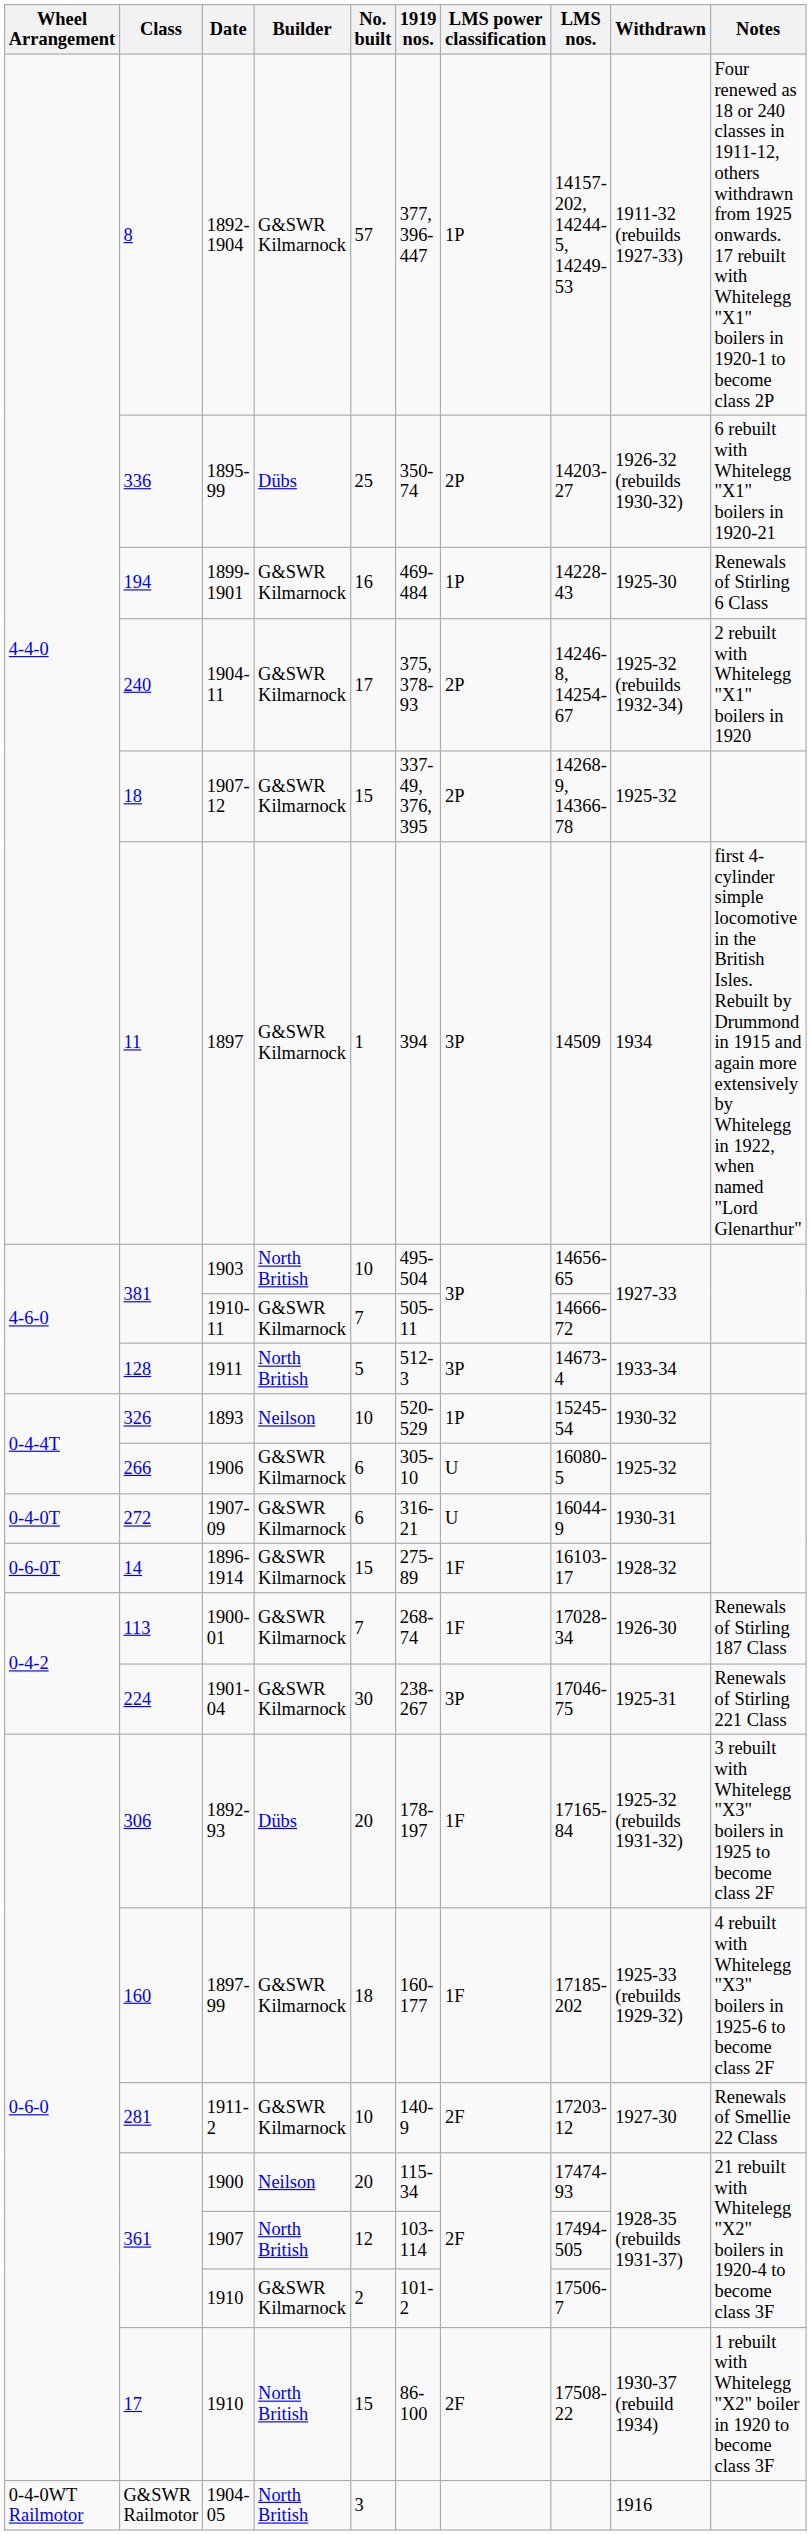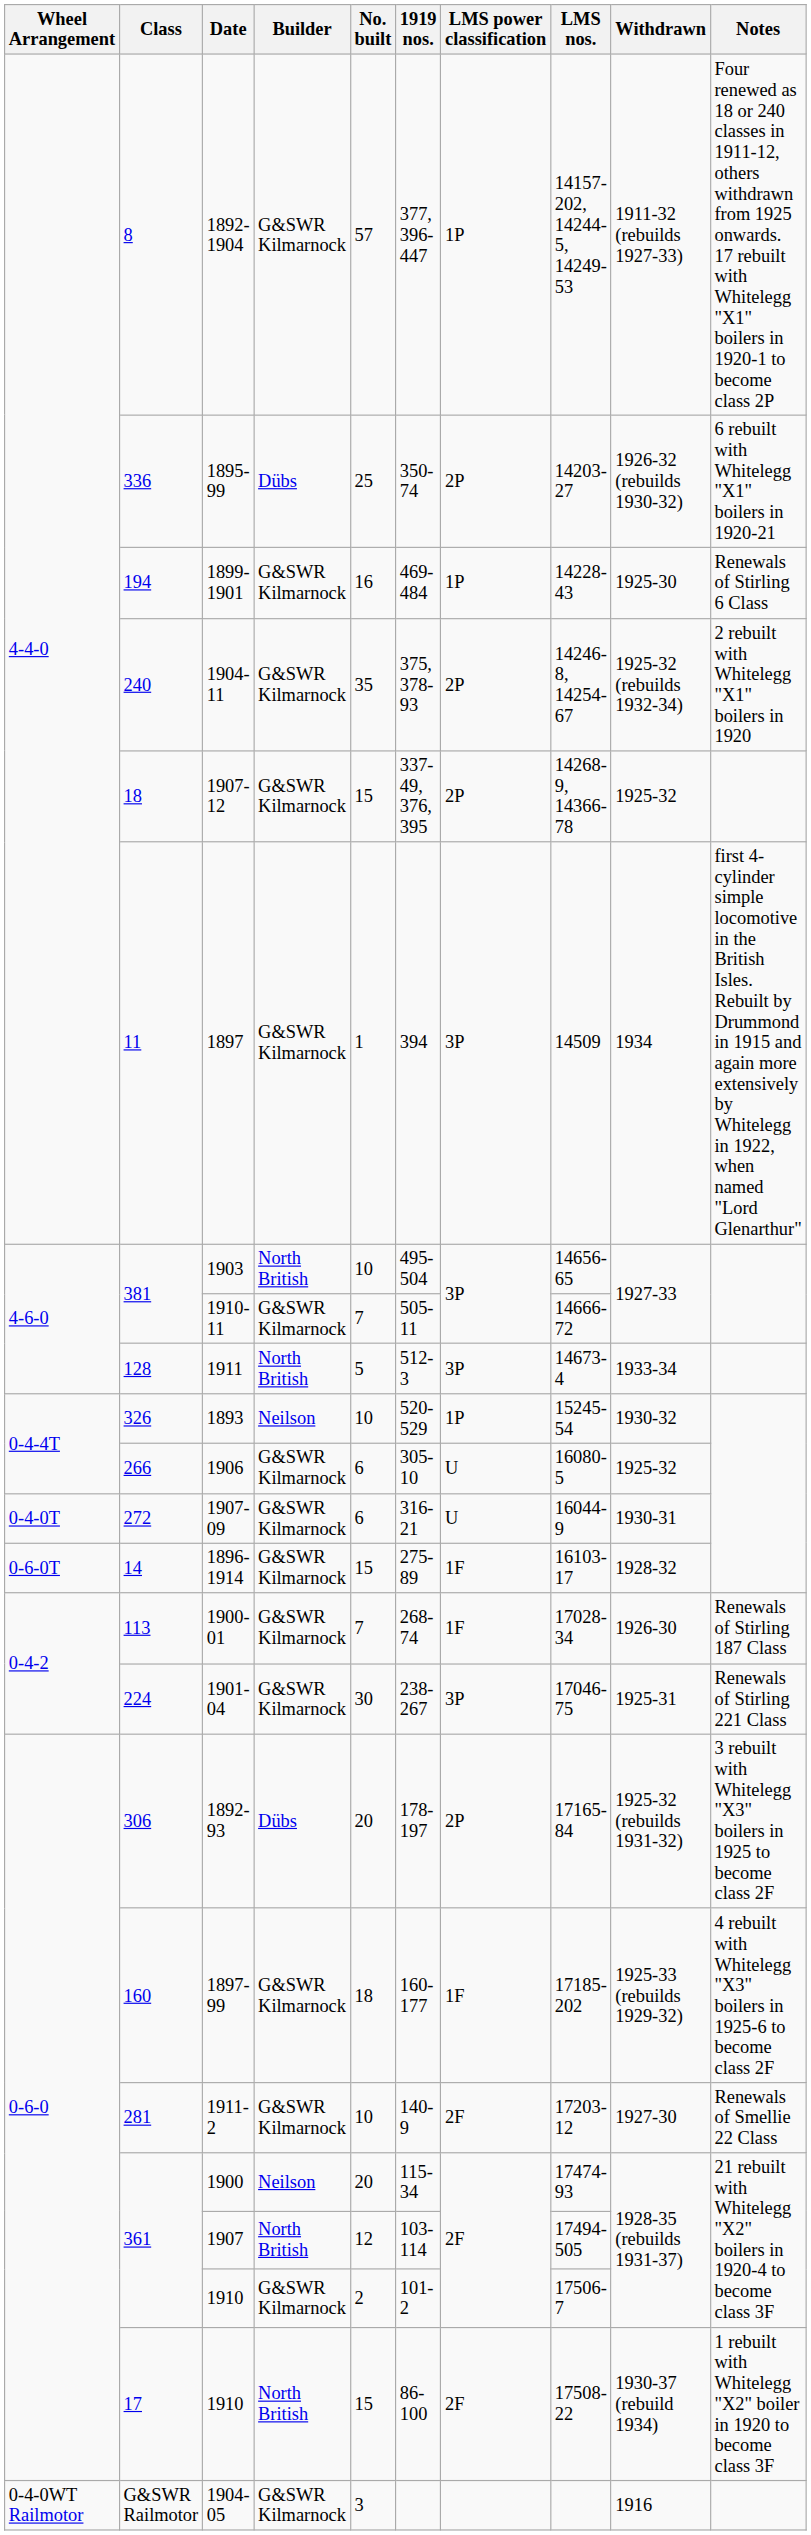1904-11 | No. built: 17 -> 35
1892-93 | LMS power classification: 1F -> 2P
1904-05 | Builder: North British -> G&SWR Kilmarnock
